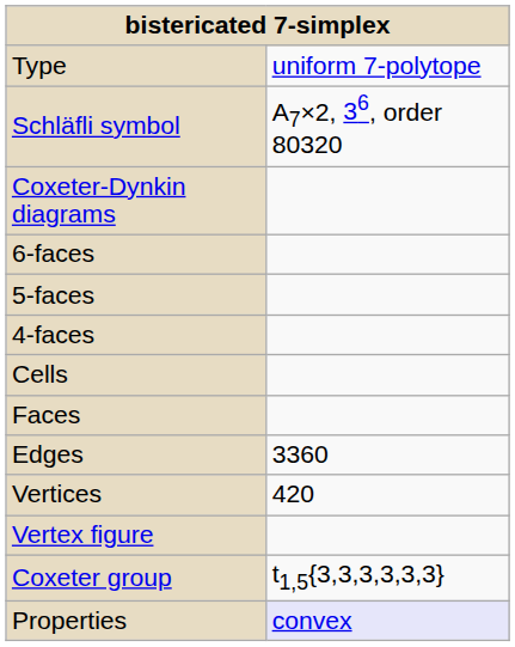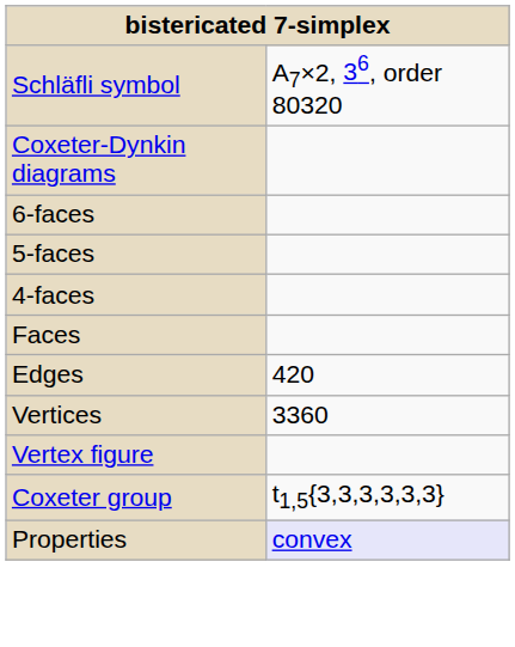- row: Type | uniform 7-polytope
- row: Cells
Edges | column 2: 3360 -> 420
Vertices | column 2: 420 -> 3360
